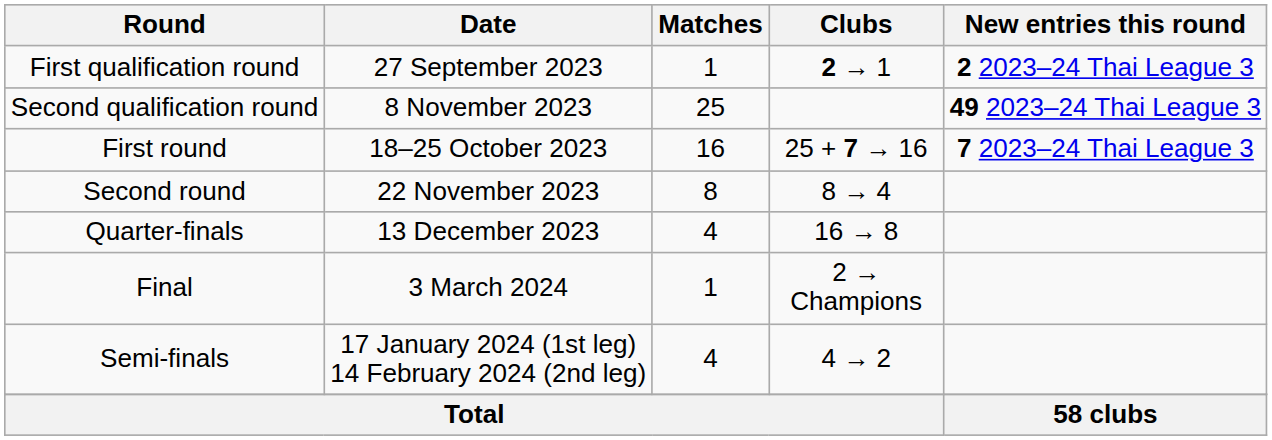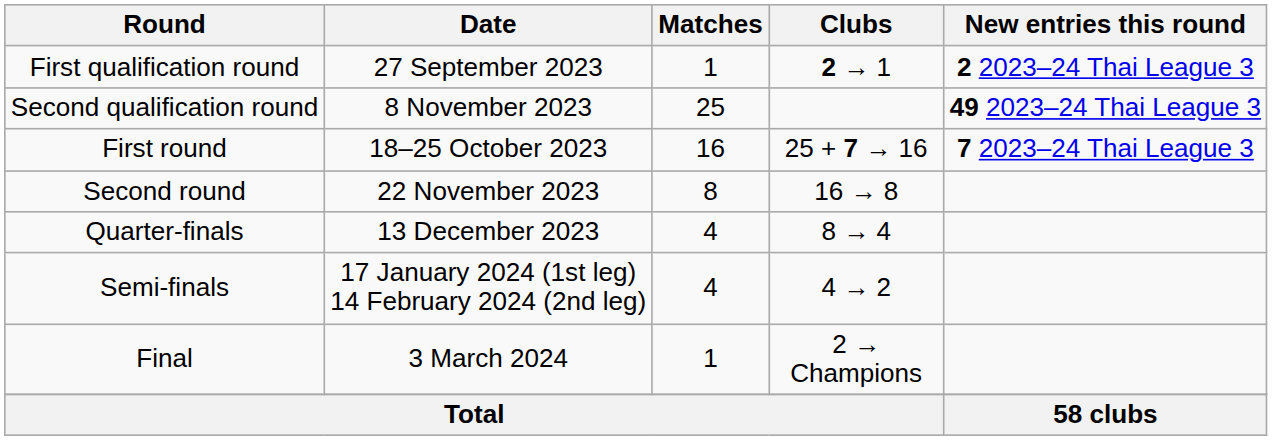Second round | Clubs: 8 → 4 -> 16 → 8
Quarter-finals | Clubs: 16 → 8 -> 8 → 4
rows swapped: Semi-finals <-> Final
